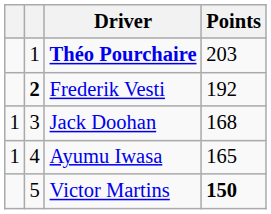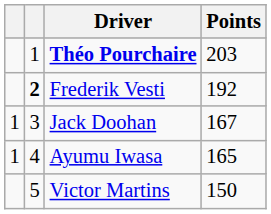Jack Doohan | Points: 168 -> 167
Victor Martins | Points: bold -> normal
